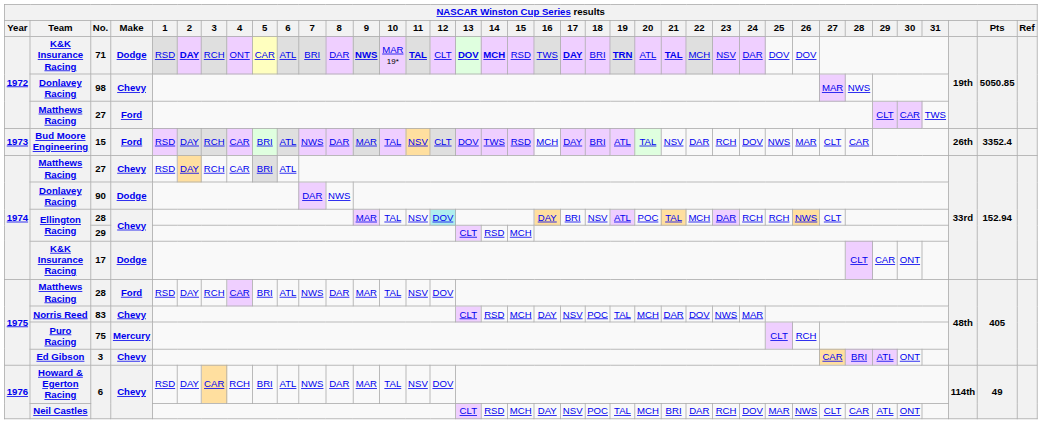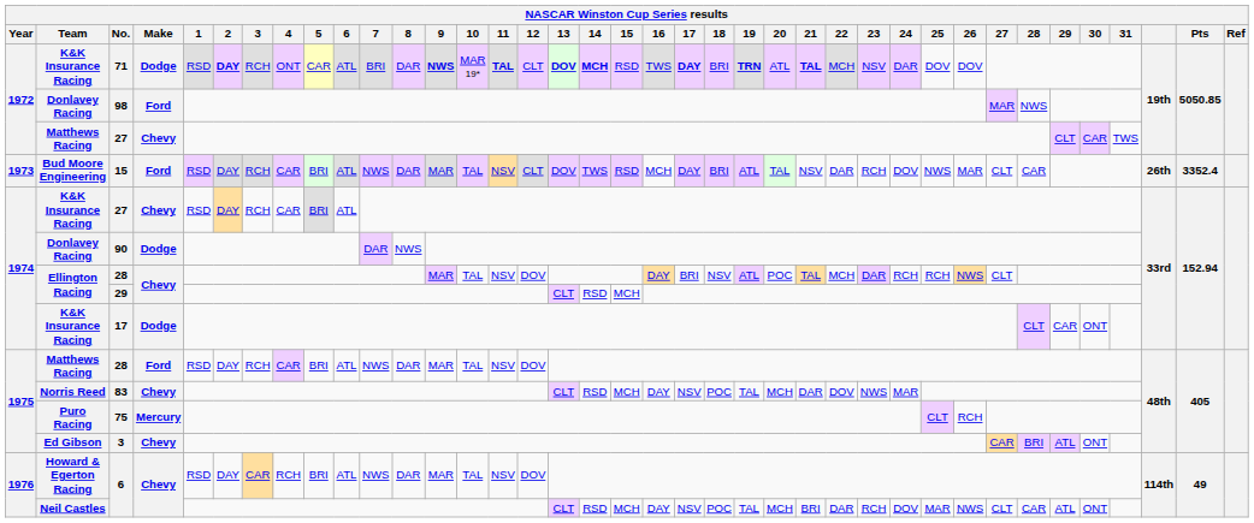98 | Make: Chevy -> Ford
1972 / 27 | Make: Ford -> Chevy
1974 / 27 | Team: Matthews Racing -> K&K Insurance Racing
1974 / 28 | 12: paleturquoise background -> no background
